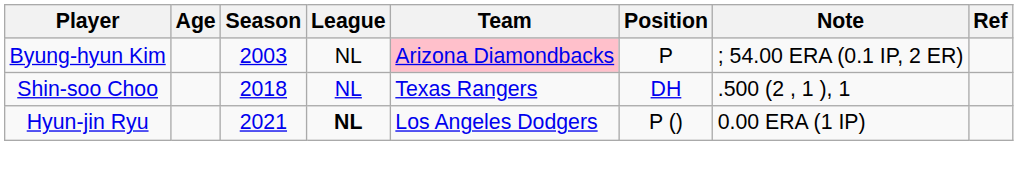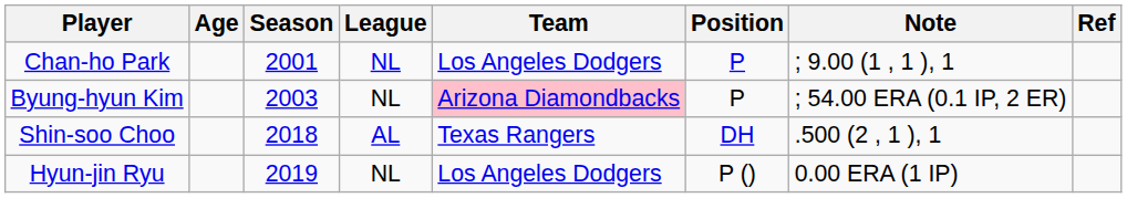+ row: Chan-ho Park | 2001 | NL | Los Angeles Dodgers | P | ; 9.00 (1 , 1 ), 1
Shin-soo Choo | League: NL -> AL
Hyun-jin Ryu | Season: 2021 -> 2019
Hyun-jin Ryu | League: bold -> normal
